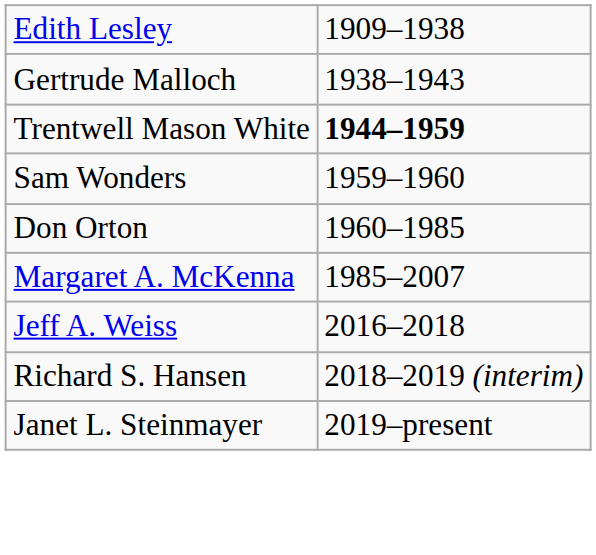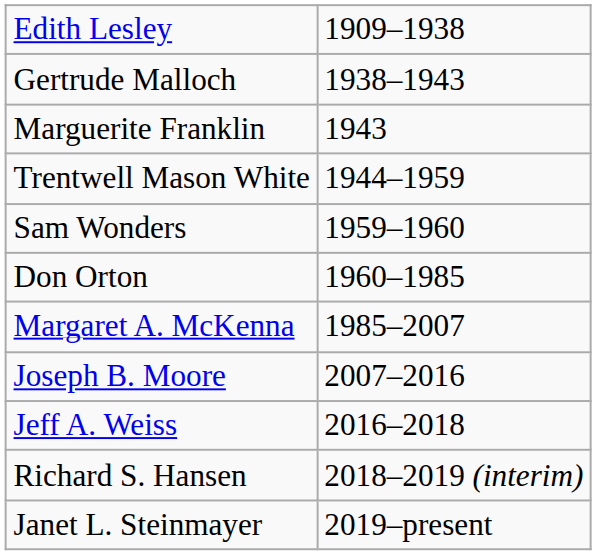+ row: Marguerite Franklin | 1943
Trentwell Mason White | column 2: bold -> normal
+ row: Joseph B. Moore | 2007–2016
